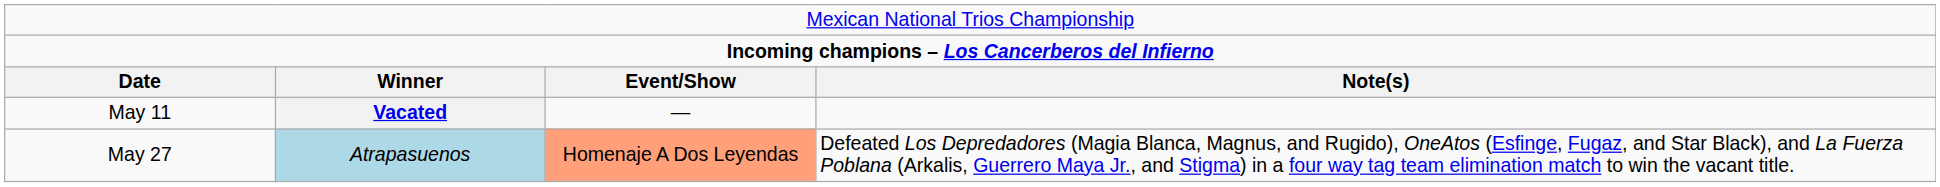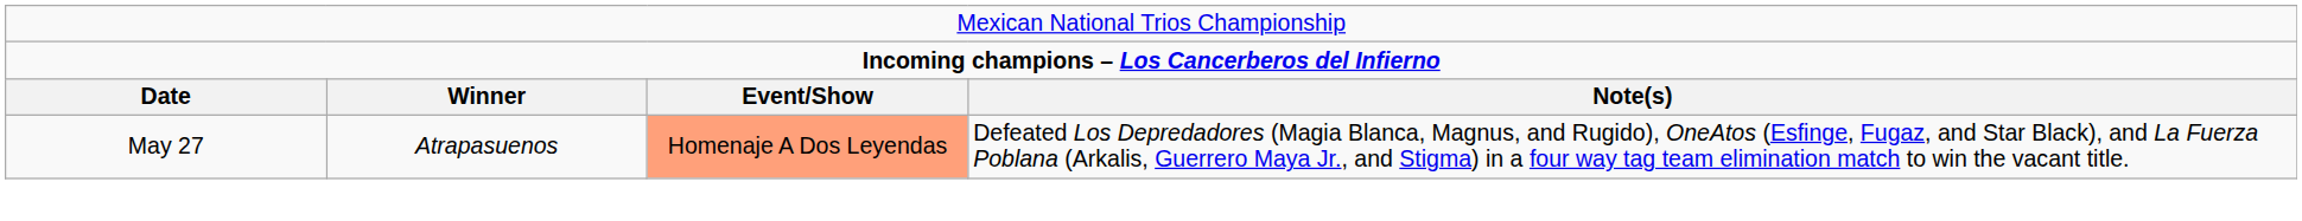- row: May 11 | Vacated | —
May 27 | column 2: lightblue background -> no background
